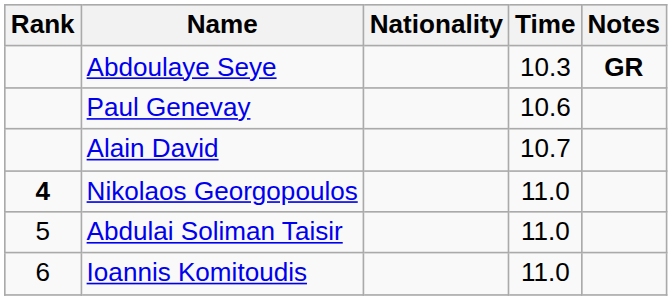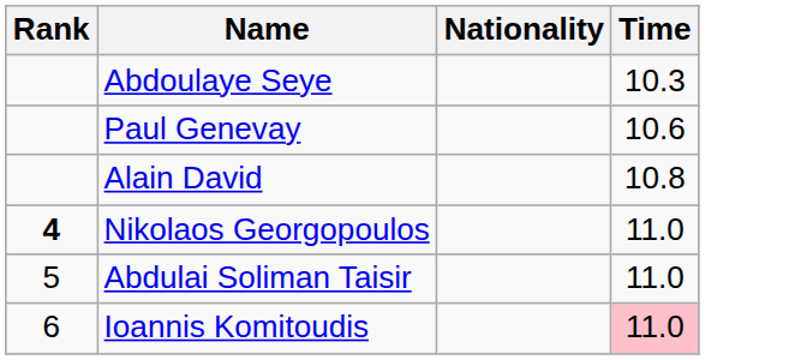- column: Notes | GR
Alain David | Time: 10.7 -> 10.8
Ioannis Komitoudis | Time: no background -> pink background
